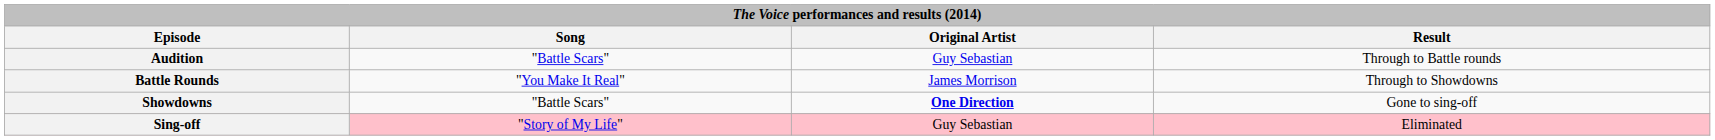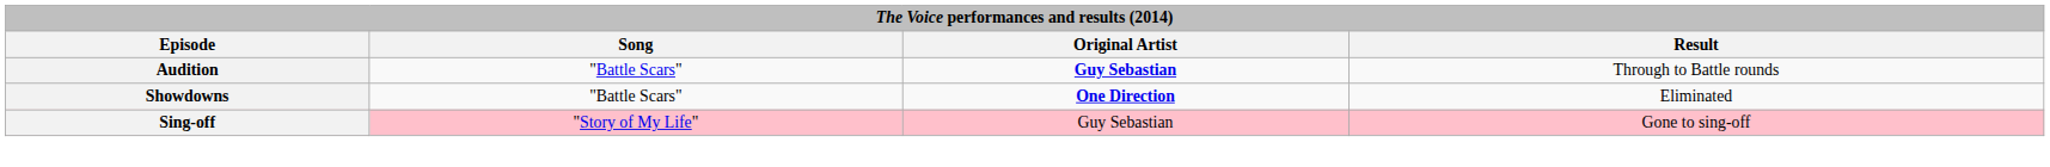Audition | Original Artist: normal -> bold
- row: Battle Rounds | "You Make It Real" | James Morrison | Through to Showdowns
Showdowns | Result: Gone to sing-off -> Eliminated
Sing-off | Result: Eliminated -> Gone to sing-off
